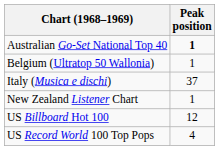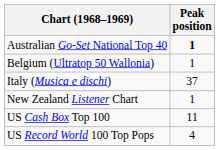- row: US Billboard Hot 100 | 12
+ row: US Cash Box Top 100 | 11
